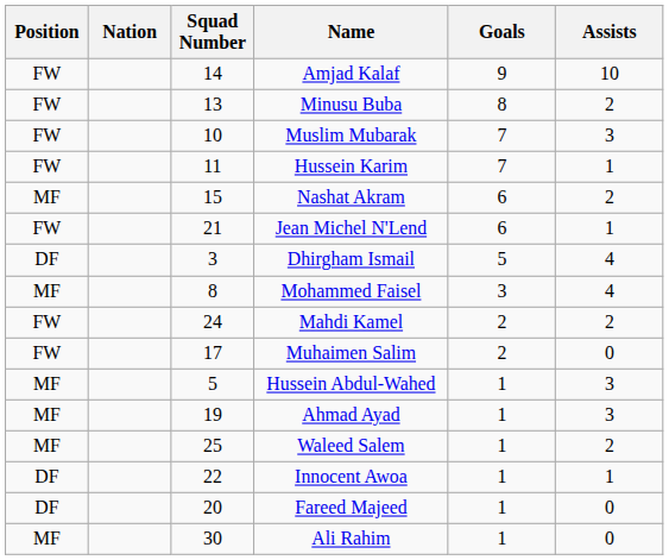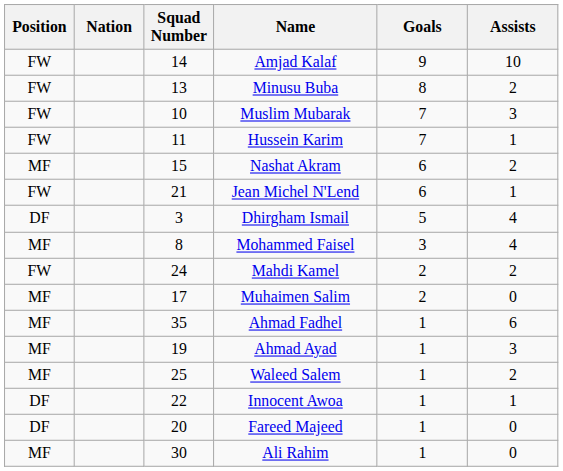Muhaimen Salim | Position: FW -> MF
+ row: MF | 35 | Ahmad Fadhel | 1 | 6
- row: MF | 5 | Hussein Abdul-Wahed | 1 | 3
